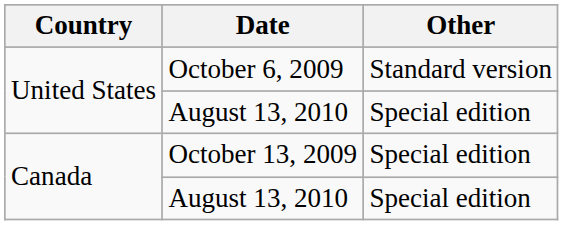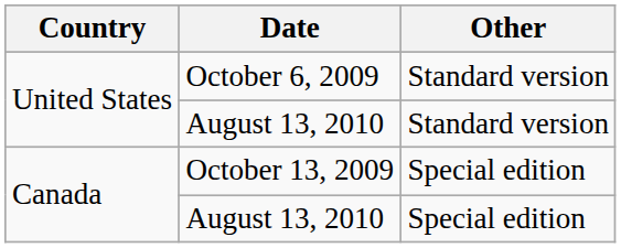United States / August 13, 2010 | Other: Special edition -> Standard version
